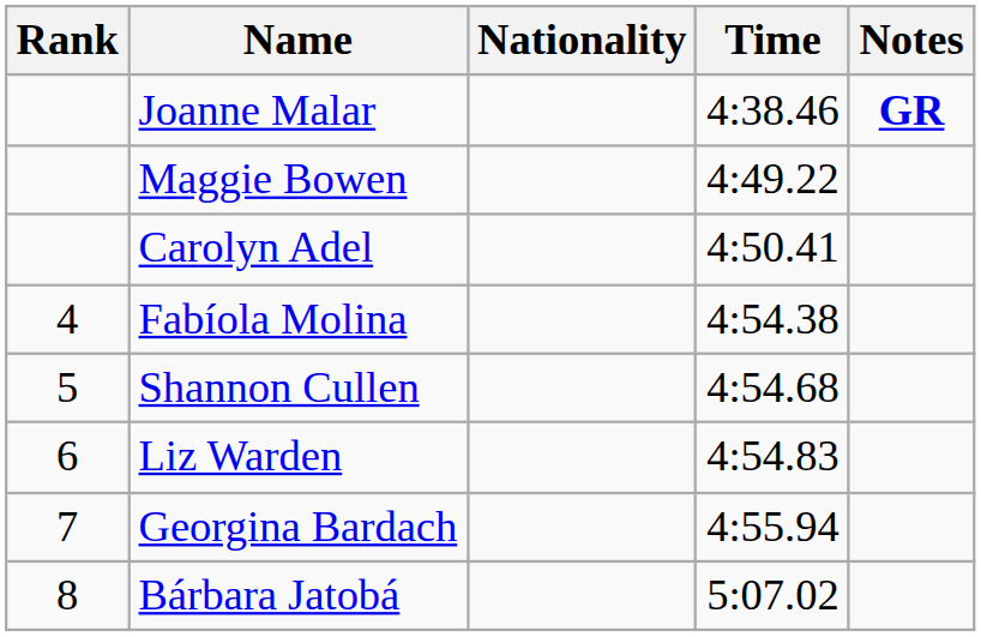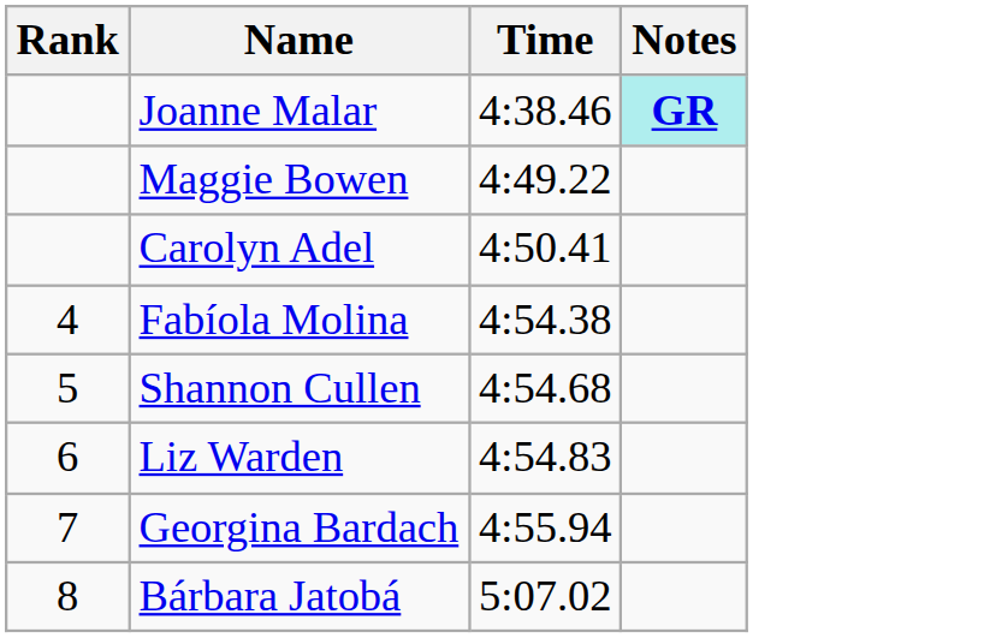- column: Nationality
Joanne Malar | Notes: no background -> paleturquoise background
